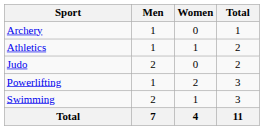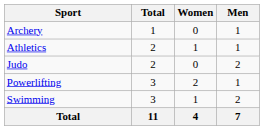columns swapped: Men <-> Total
